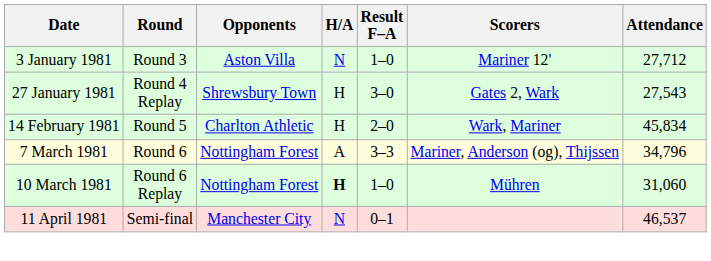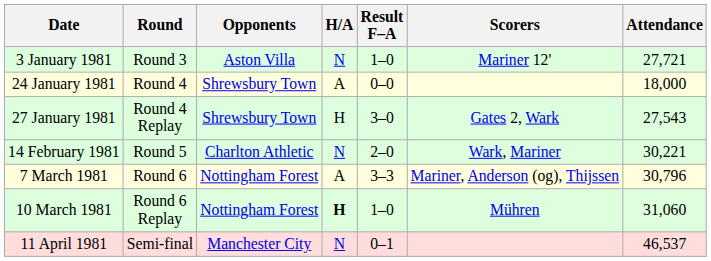3 January 1981 | Attendance: 27,712 -> 27,721
+ row: 24 January 1981 | Round 4 | Shrewsbury Town | A | 0–0 | 18,000
14 February 1981 | H/A: H -> N
14 February 1981 | Attendance: 45,834 -> 30,221
7 March 1981 | Attendance: 34,796 -> 30,796
